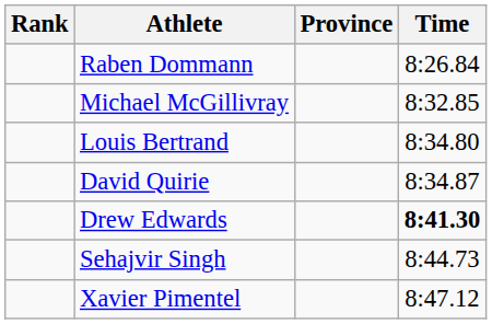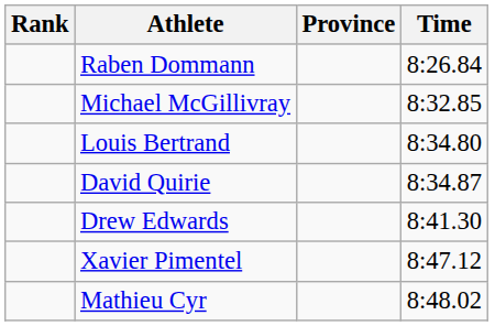Drew Edwards | Time: bold -> normal
- row: Sehajvir Singh | 8:44.73
+ row: Mathieu Cyr | 8:48.02
